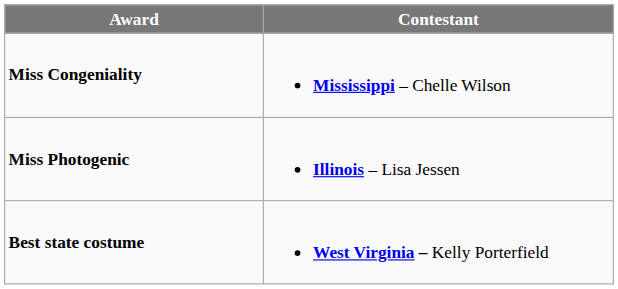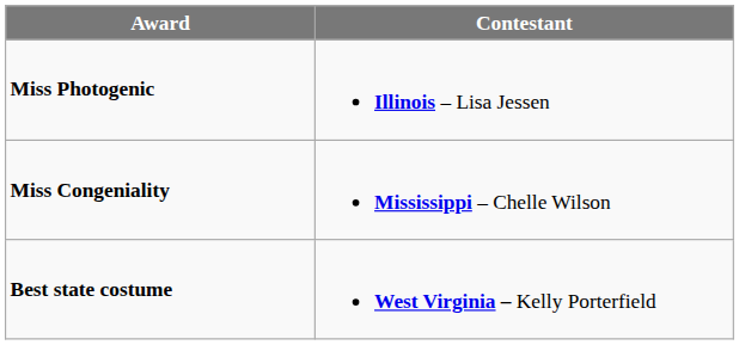rows swapped: Miss Congeniality <-> Miss Photogenic
